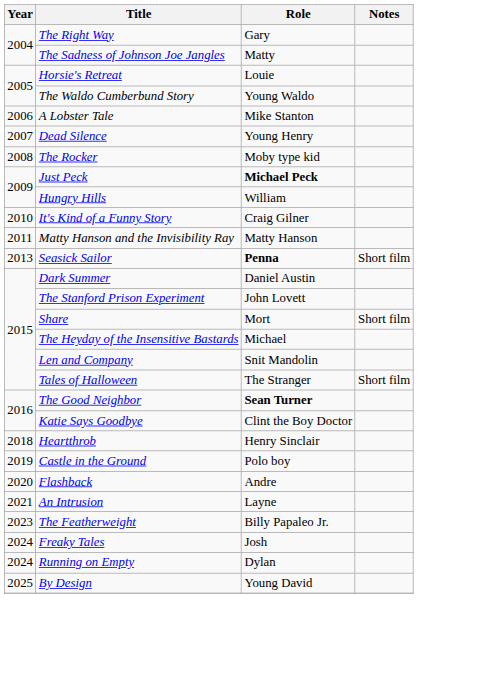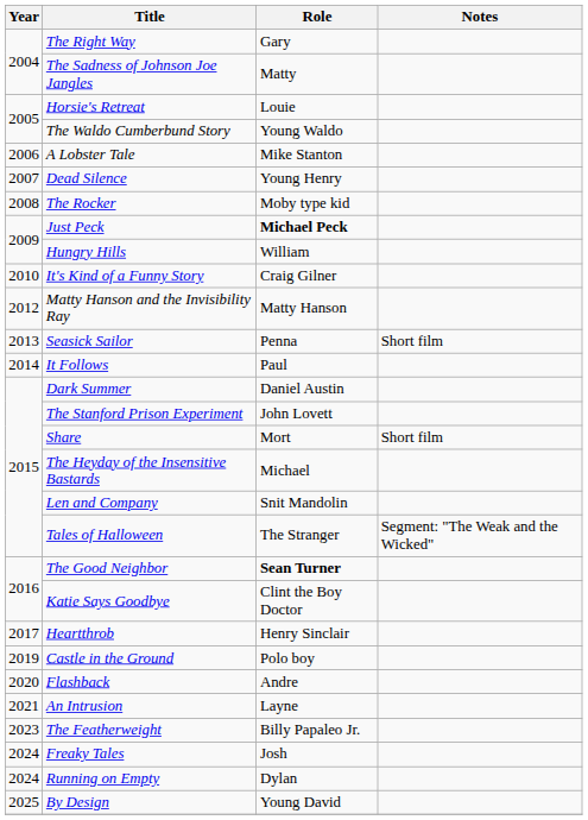Matty Hanson and the Invisibility Ray | Year: 2011 -> 2012
Seasick Sailor | Role: bold -> normal
+ row: 2014 | It Follows | Paul
Tales of Halloween | Notes: Short film -> Segment: "The Weak and the Wicked"
Heartthrob | Year: 2018 -> 2017
